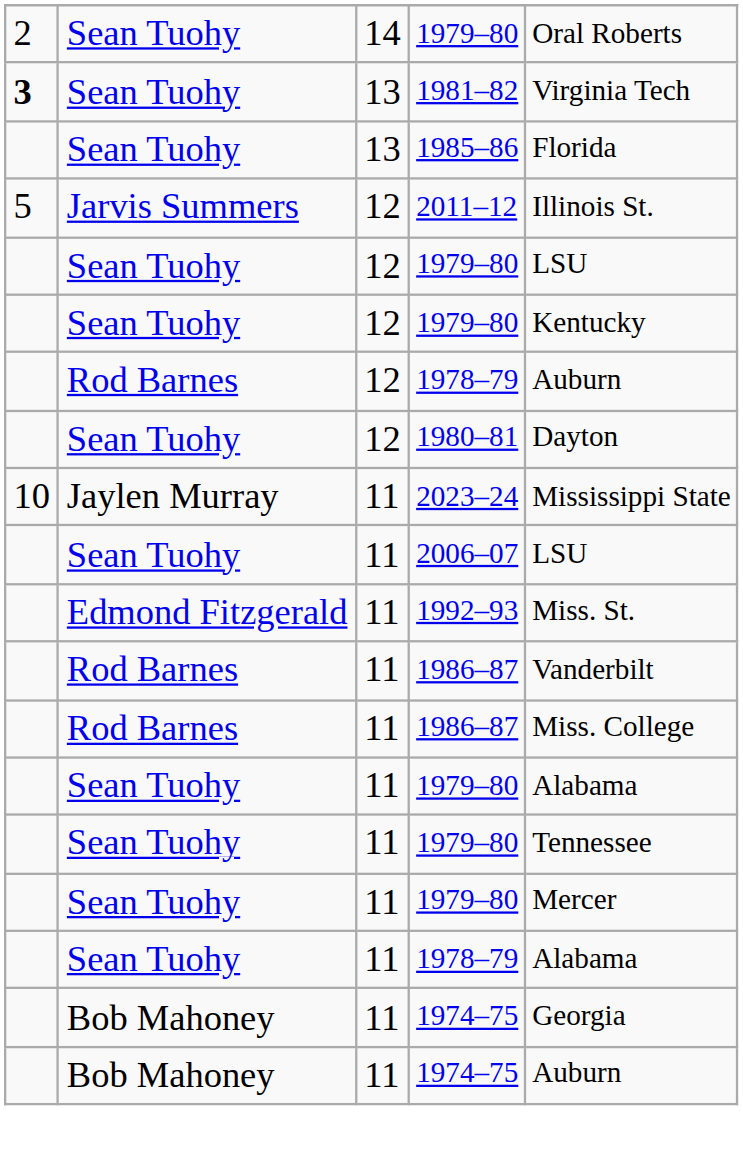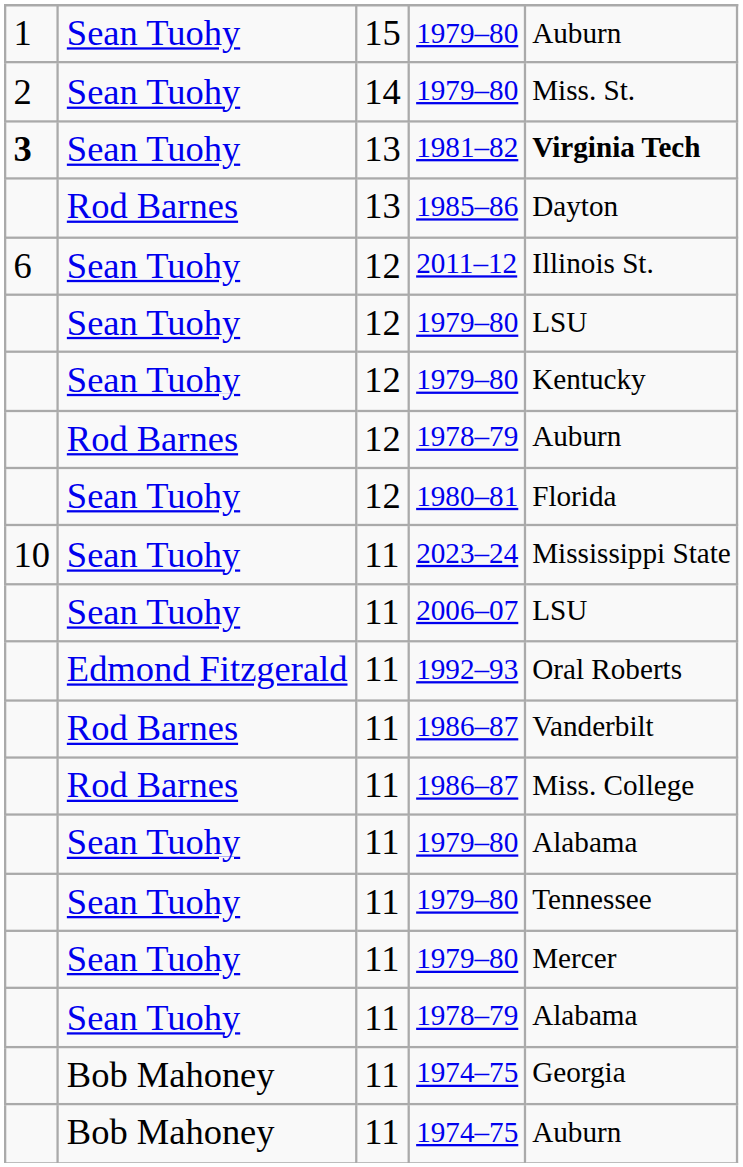+ row: 1 | Sean Tuohy | 15 | 1979–80 | Auburn
14 / 1979–80 | column 5: Oral Roberts -> Miss. St.
1981–82 | column 5: normal -> bold
1985–86 | column 2: Sean Tuohy -> Rod Barnes
1985–86 | column 5: Florida -> Dayton
2011–12 | column 1: 5 -> 6
2011–12 | column 2: Jarvis Summers -> Sean Tuohy
1980–81 | column 5: Dayton -> Florida
2023–24 | column 2: Jaylen Murray -> Sean Tuohy
1992–93 | column 5: Miss. St. -> Oral Roberts
